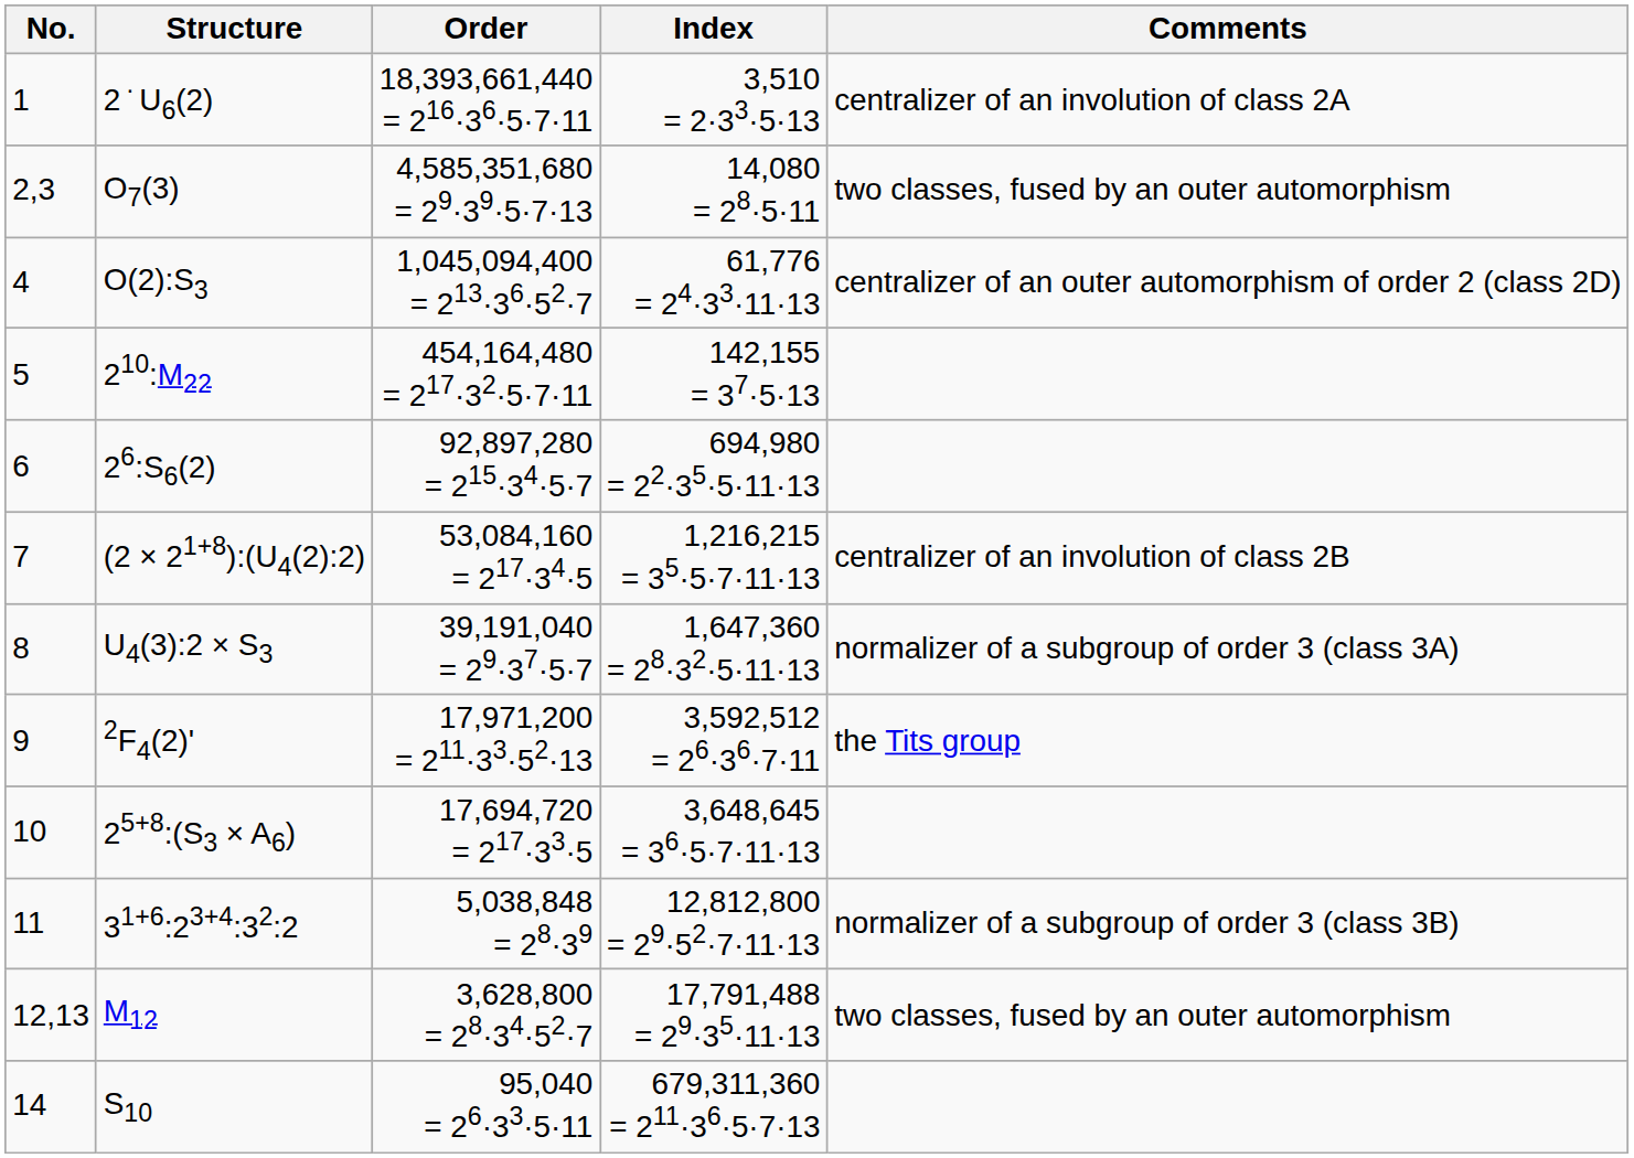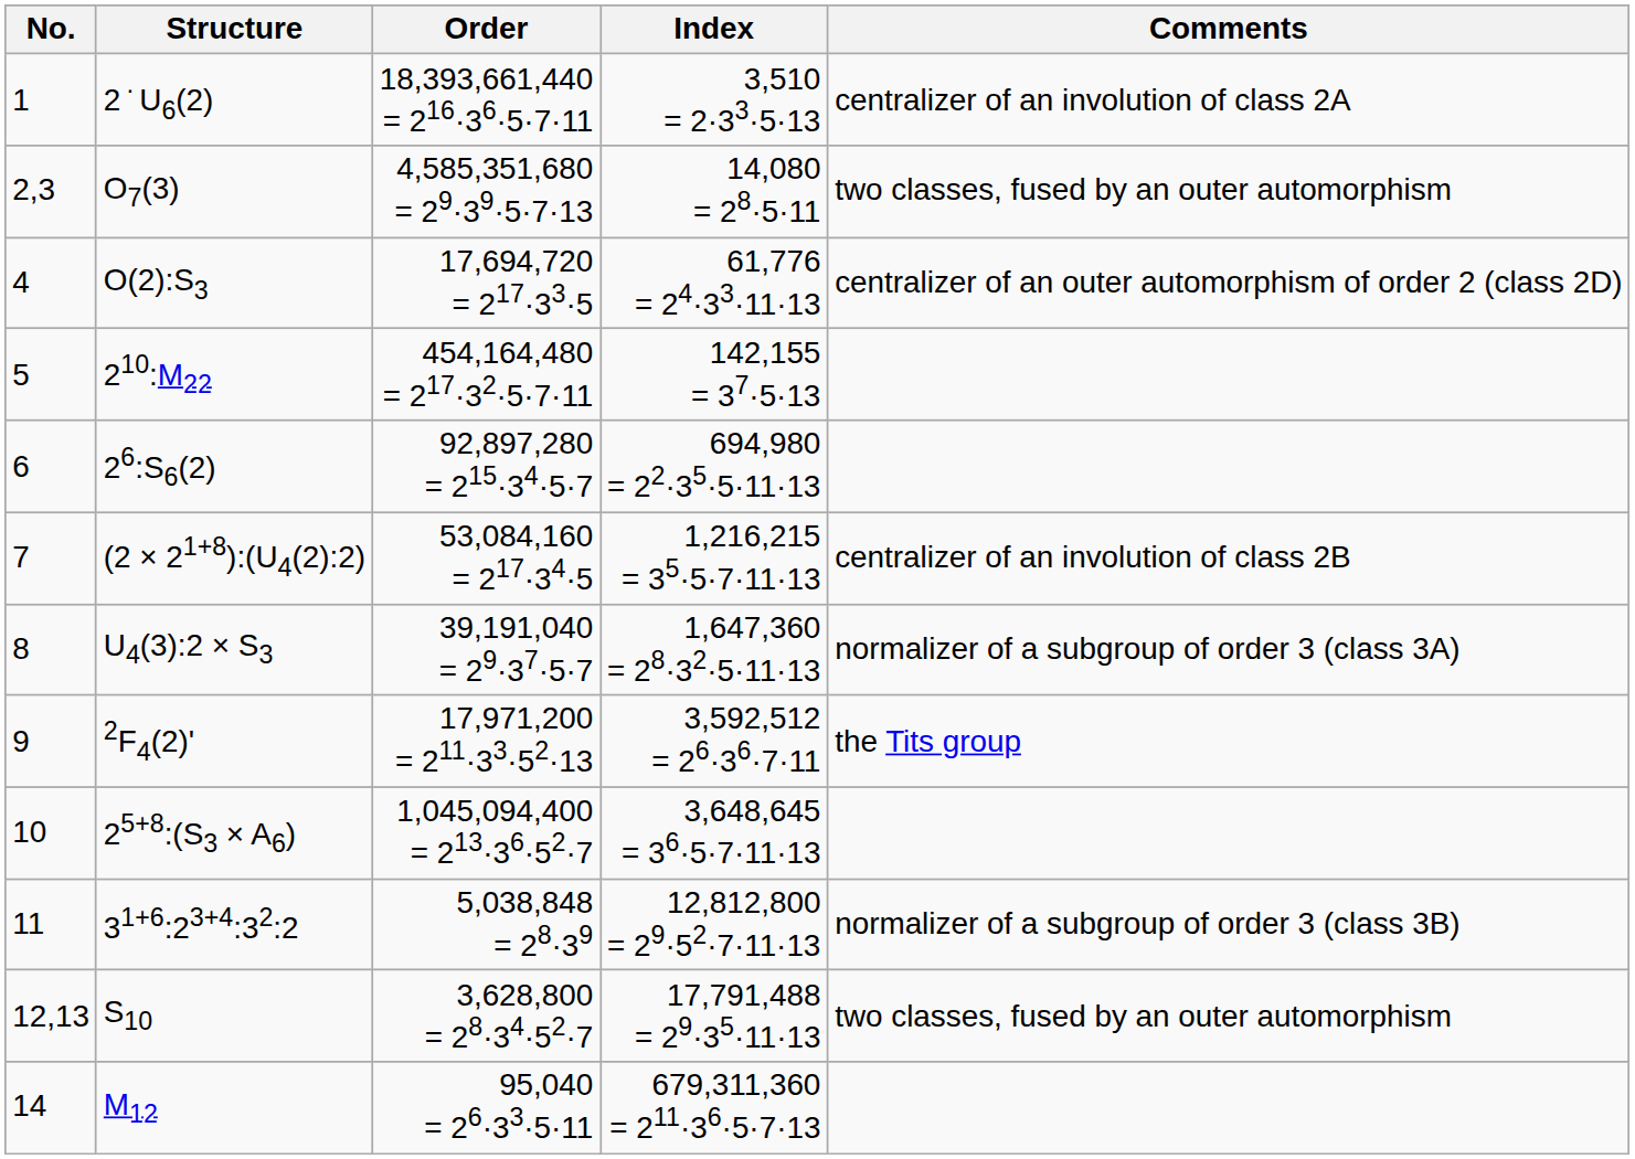4 | Order: 1,045,094,400 = 213·36·52·7 -> 17,694,720 = 217·33·5
10 | Order: 17,694,720 = 217·33·5 -> 1,045,094,400 = 213·36·52·7
12,13 | Structure: M12 -> S10
14 | Structure: S10 -> M12
